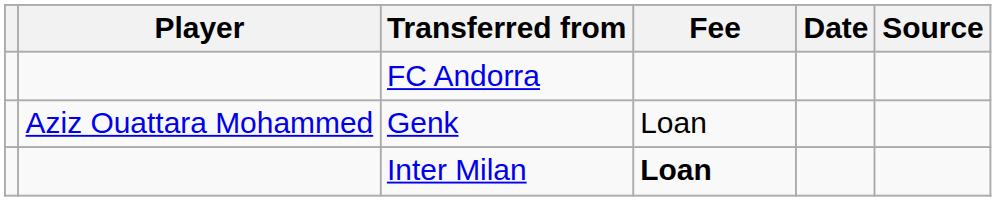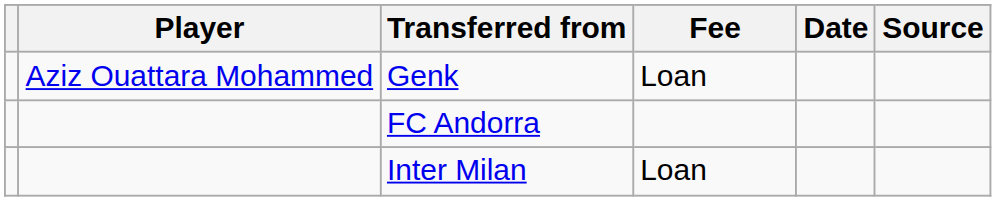rows swapped: FC Andorra <-> Genk
Inter Milan | Fee: bold -> normal
